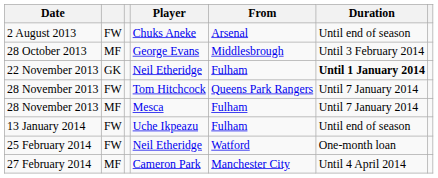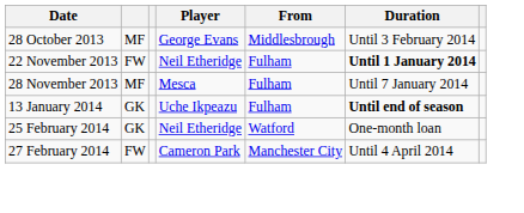- row: 2 August 2013 | FW | Chuks Aneke | Arsenal | Until end of season
22 November 2013 | column 2: GK -> FW
- row: 28 November 2013 | FW | Tom Hitchcock | Queens Park Rangers | Until 7 January 2014
13 January 2014 | column 2: FW -> GK
13 January 2014 | Duration: normal -> bold
25 February 2014 | column 2: FW -> GK
27 February 2014 | column 2: MF -> FW
